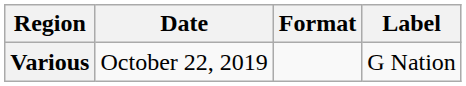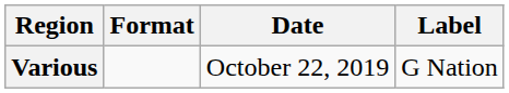columns swapped: Date <-> Format
